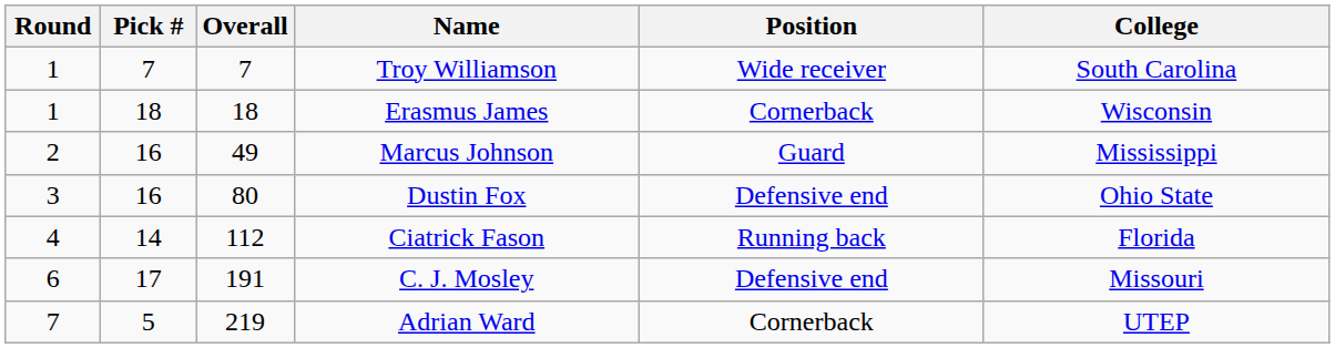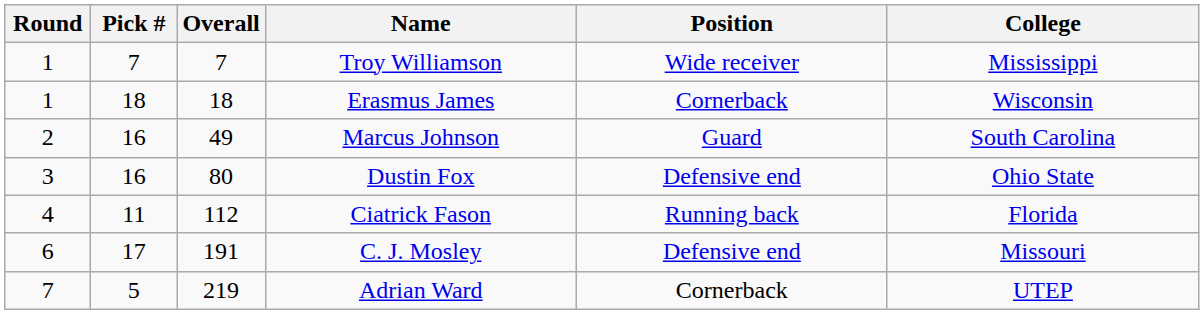Troy Williamson | College: South Carolina -> Mississippi
Marcus Johnson | College: Mississippi -> South Carolina
Ciatrick Fason | Pick #: 14 -> 11
